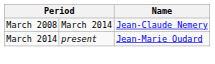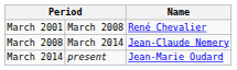+ row: March 2001 | March 2008 | René Chevalier
